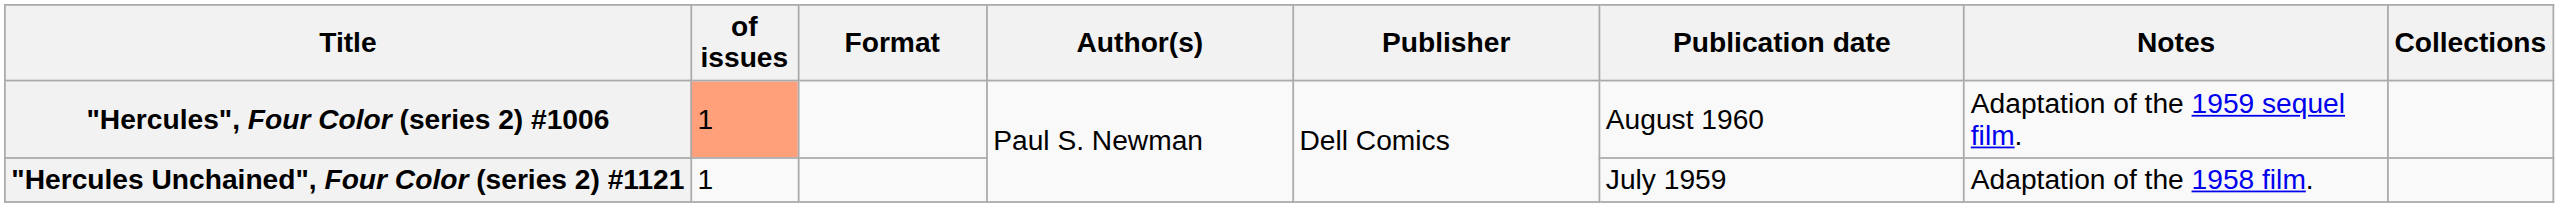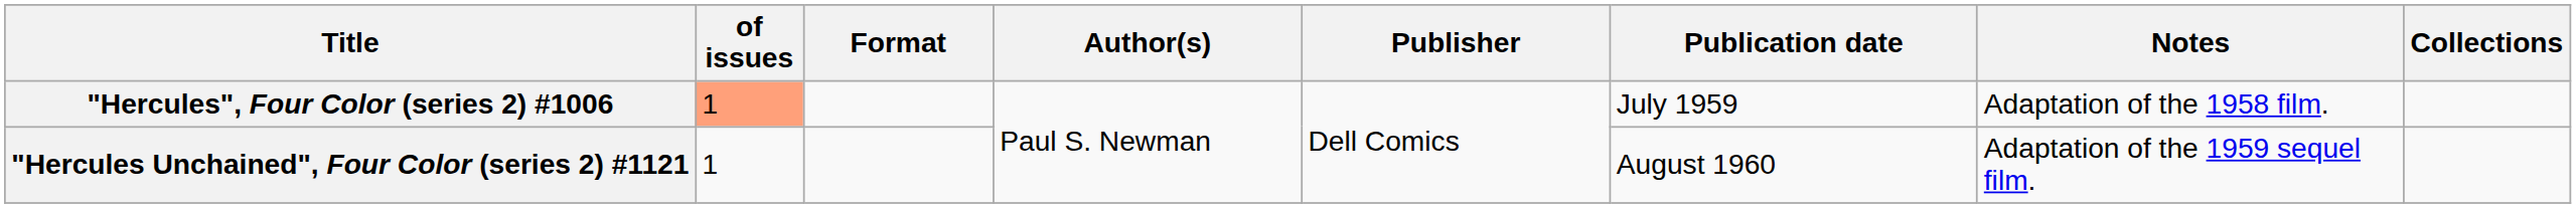"Hercules", Four Color (series 2) #1006 | Publication date: August 1960 -> July 1959
"Hercules", Four Color (series 2) #1006 | Notes: Adaptation of the 1959 sequel film. -> Adaptation of the 1958 film.
"Hercules Unchained", Four Color (series 2) #1121 | Publication date: July 1959 -> August 1960
"Hercules Unchained", Four Color (series 2) #1121 | Notes: Adaptation of the 1958 film. -> Adaptation of the 1959 sequel film.
